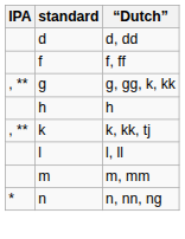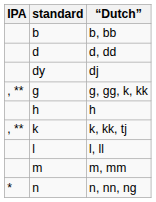+ row: b | b, bb
+ row: dy | dj
- row: f | f, ff
